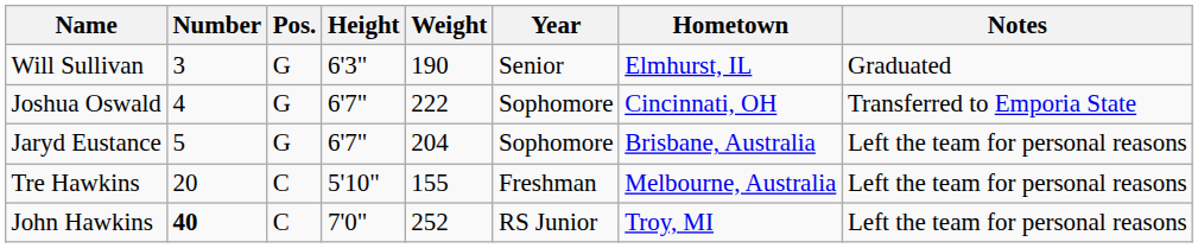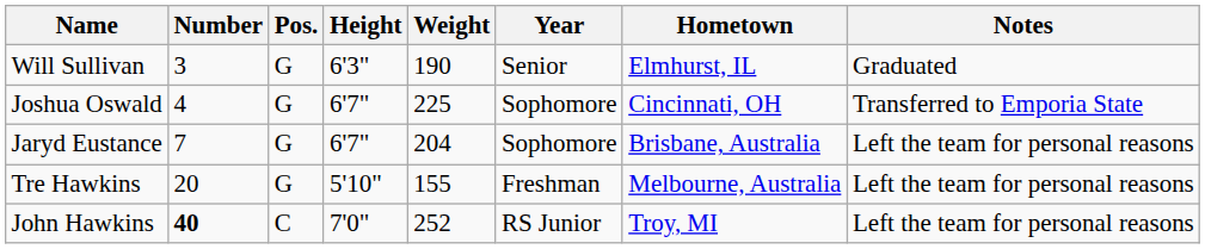Joshua Oswald | Weight: 222 -> 225
Jaryd Eustance | Number: 5 -> 7
Tre Hawkins | Pos.: C -> G
